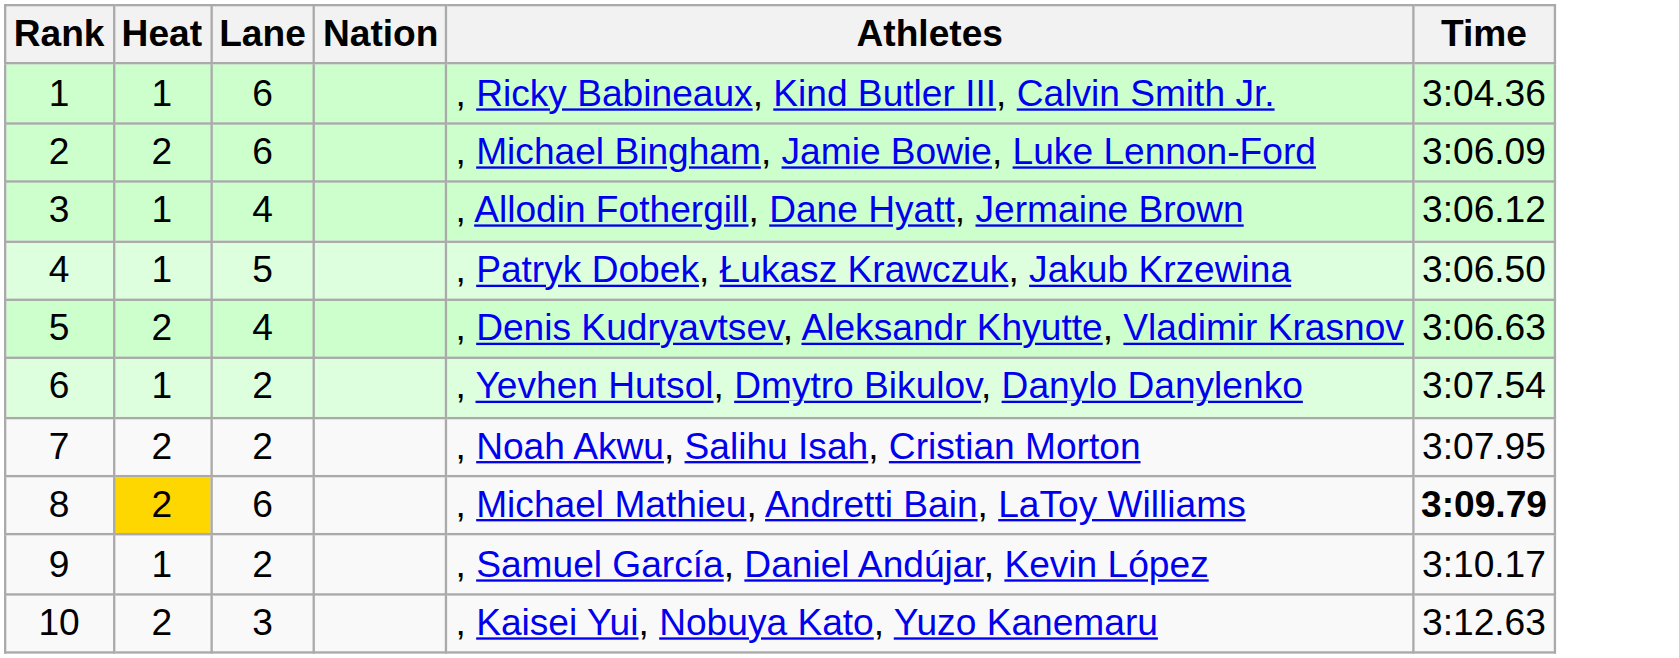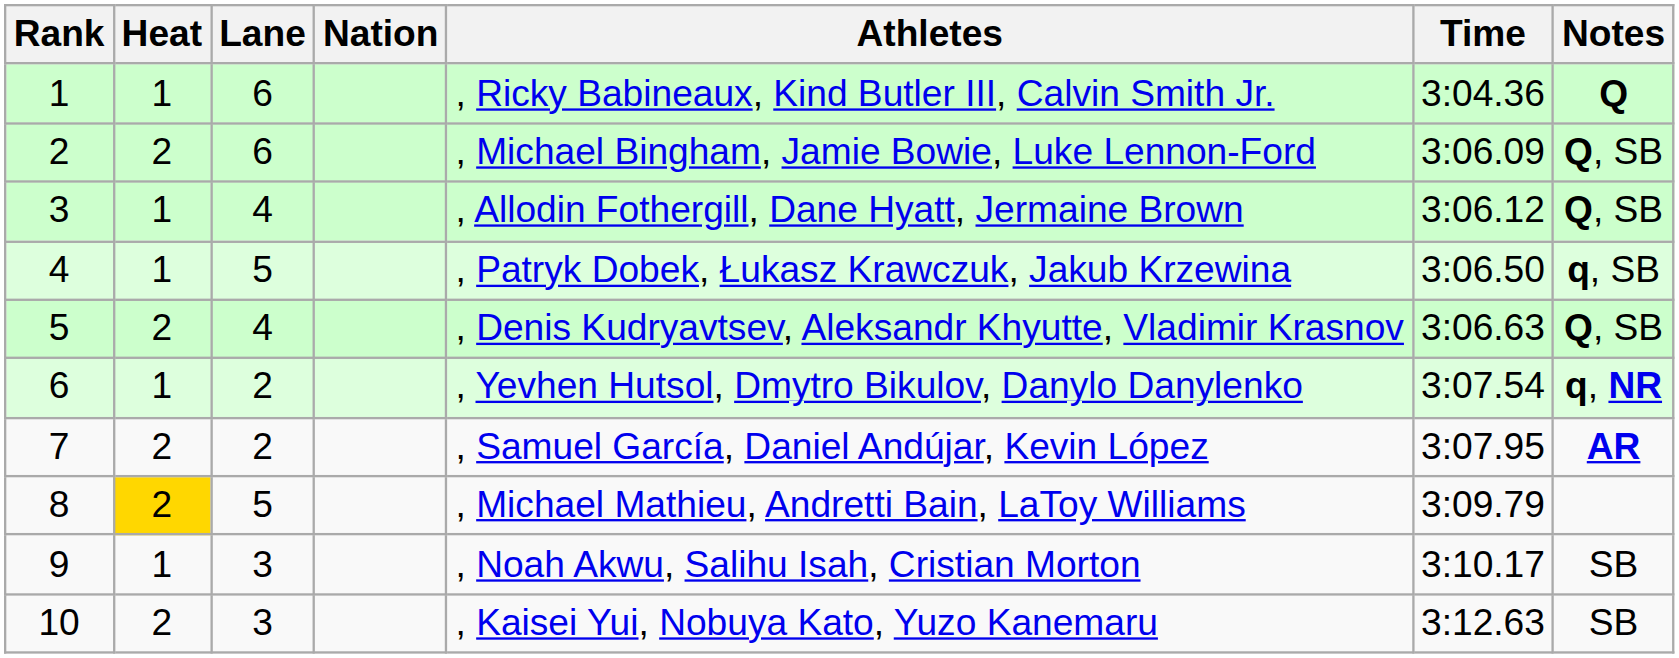+ column: Notes | Q | Q, SB | Q, SB | q, SB | Q, SB | q, NR | AR | SB | SB
7 | Athletes: , Noah Akwu, Salihu Isah, Cristian Morton -> , Samuel García, Daniel Andújar, Kevin López
8 | Lane: 6 -> 5
8 | Time: bold -> normal
9 | Lane: 2 -> 3
9 | Athletes: , Samuel García, Daniel Andújar, Kevin López -> , Noah Akwu, Salihu Isah, Cristian Morton
